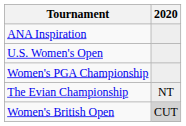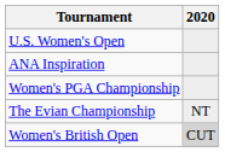rows swapped: ANA Inspiration <-> U.S. Women's Open
